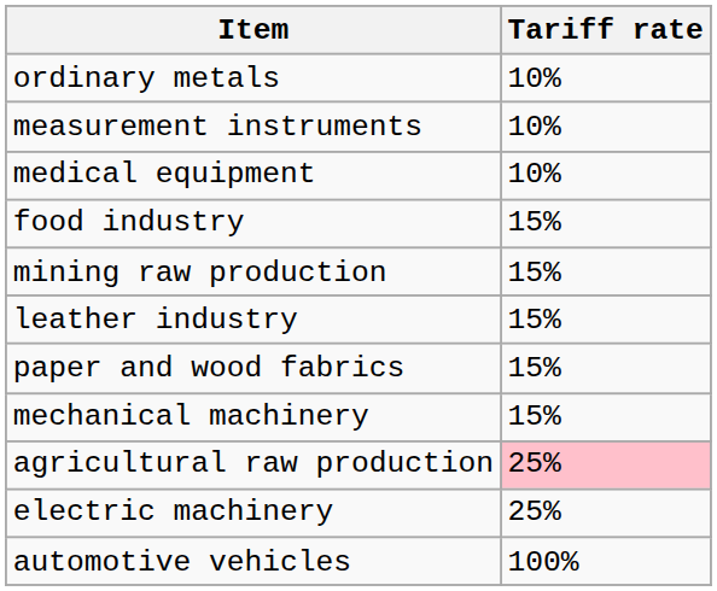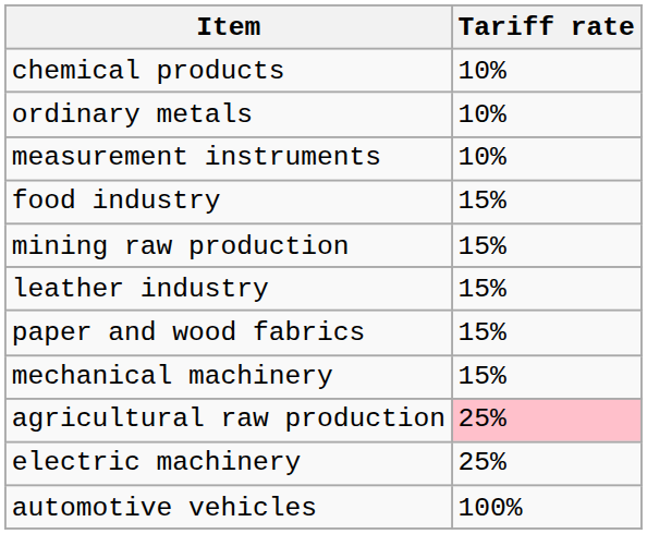+ row: chemical products | 10%
- row: medical equipment | 10%
